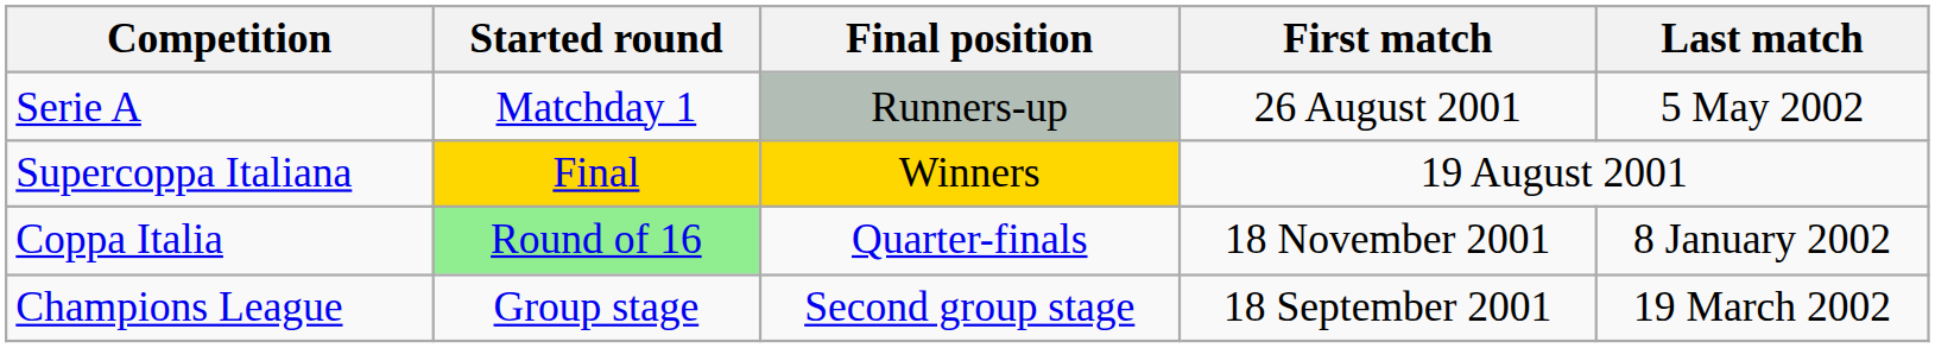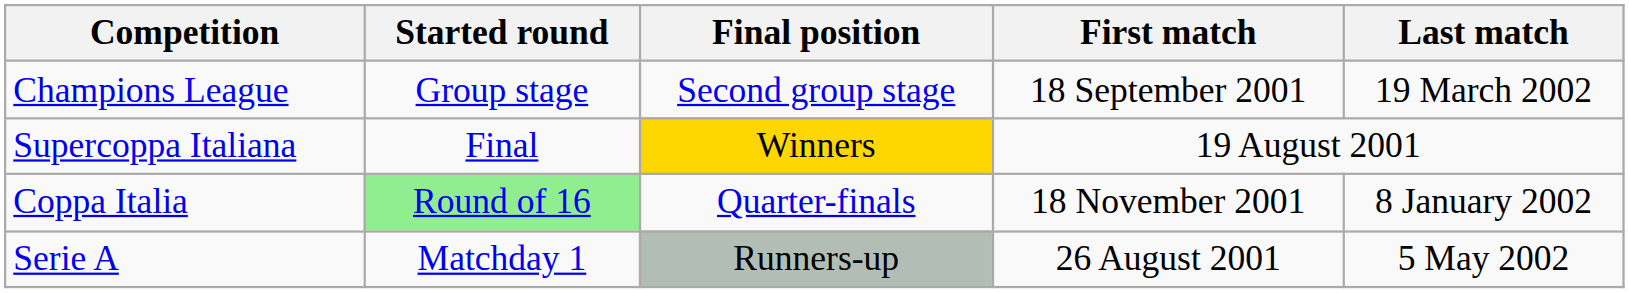rows swapped: Serie A <-> Champions League
Supercoppa Italiana | Started round: gold background -> no background
